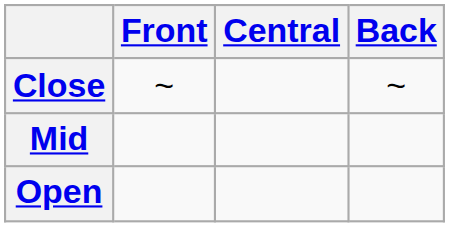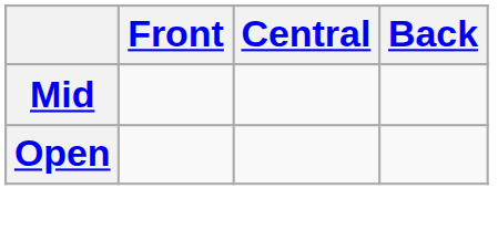- row: Close | ~ | ~
